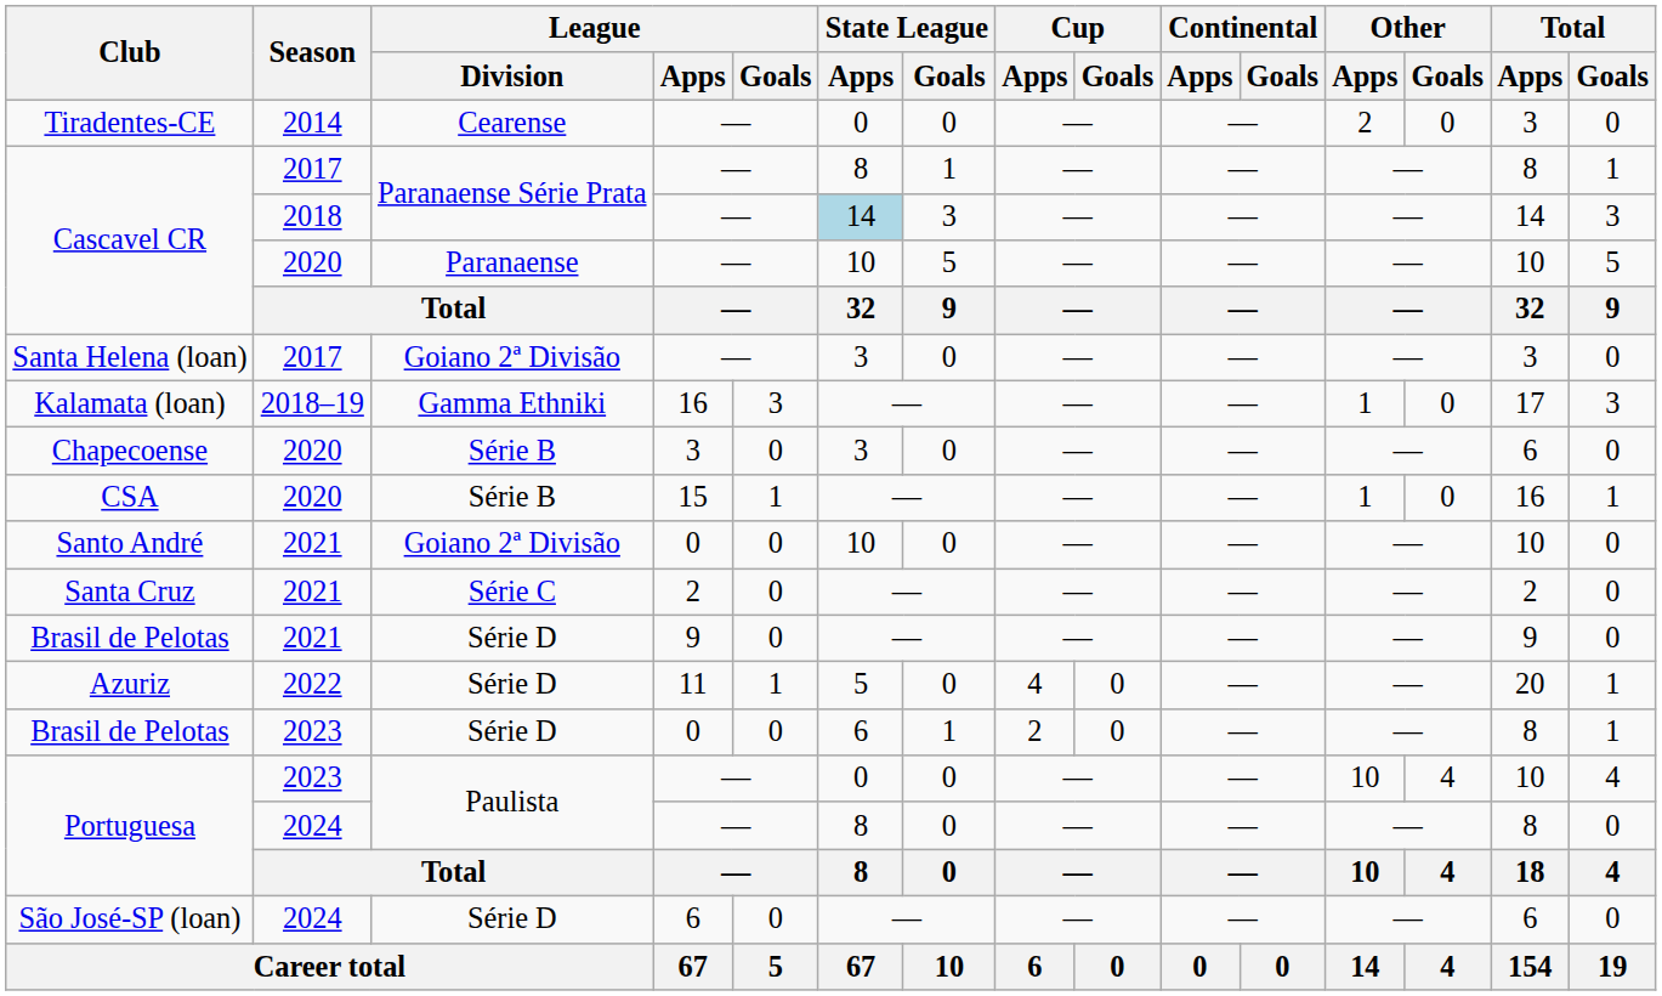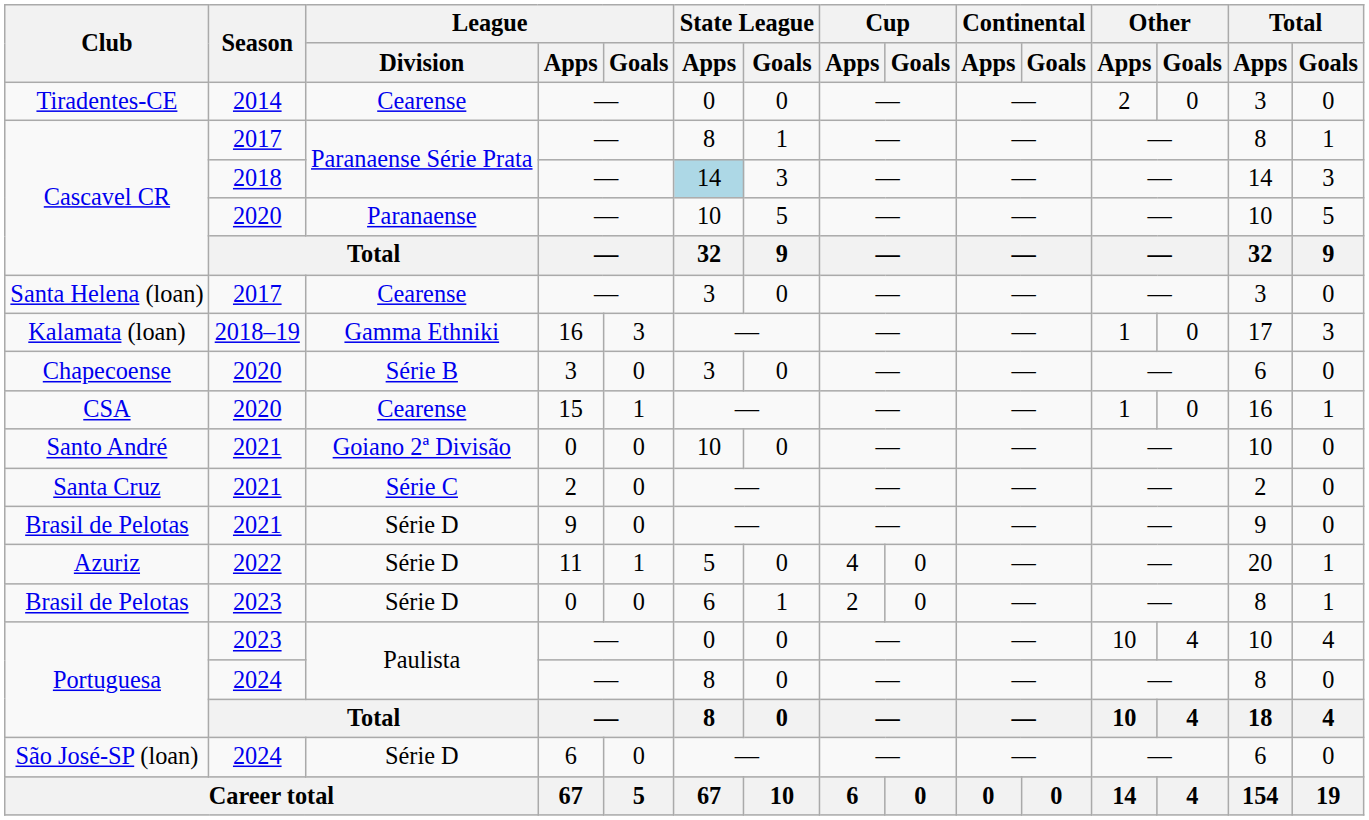Santa Helena (loan) | League / Division: Goiano 2ª Divisão -> Cearense
CSA | League / Division: Série B -> Cearense
